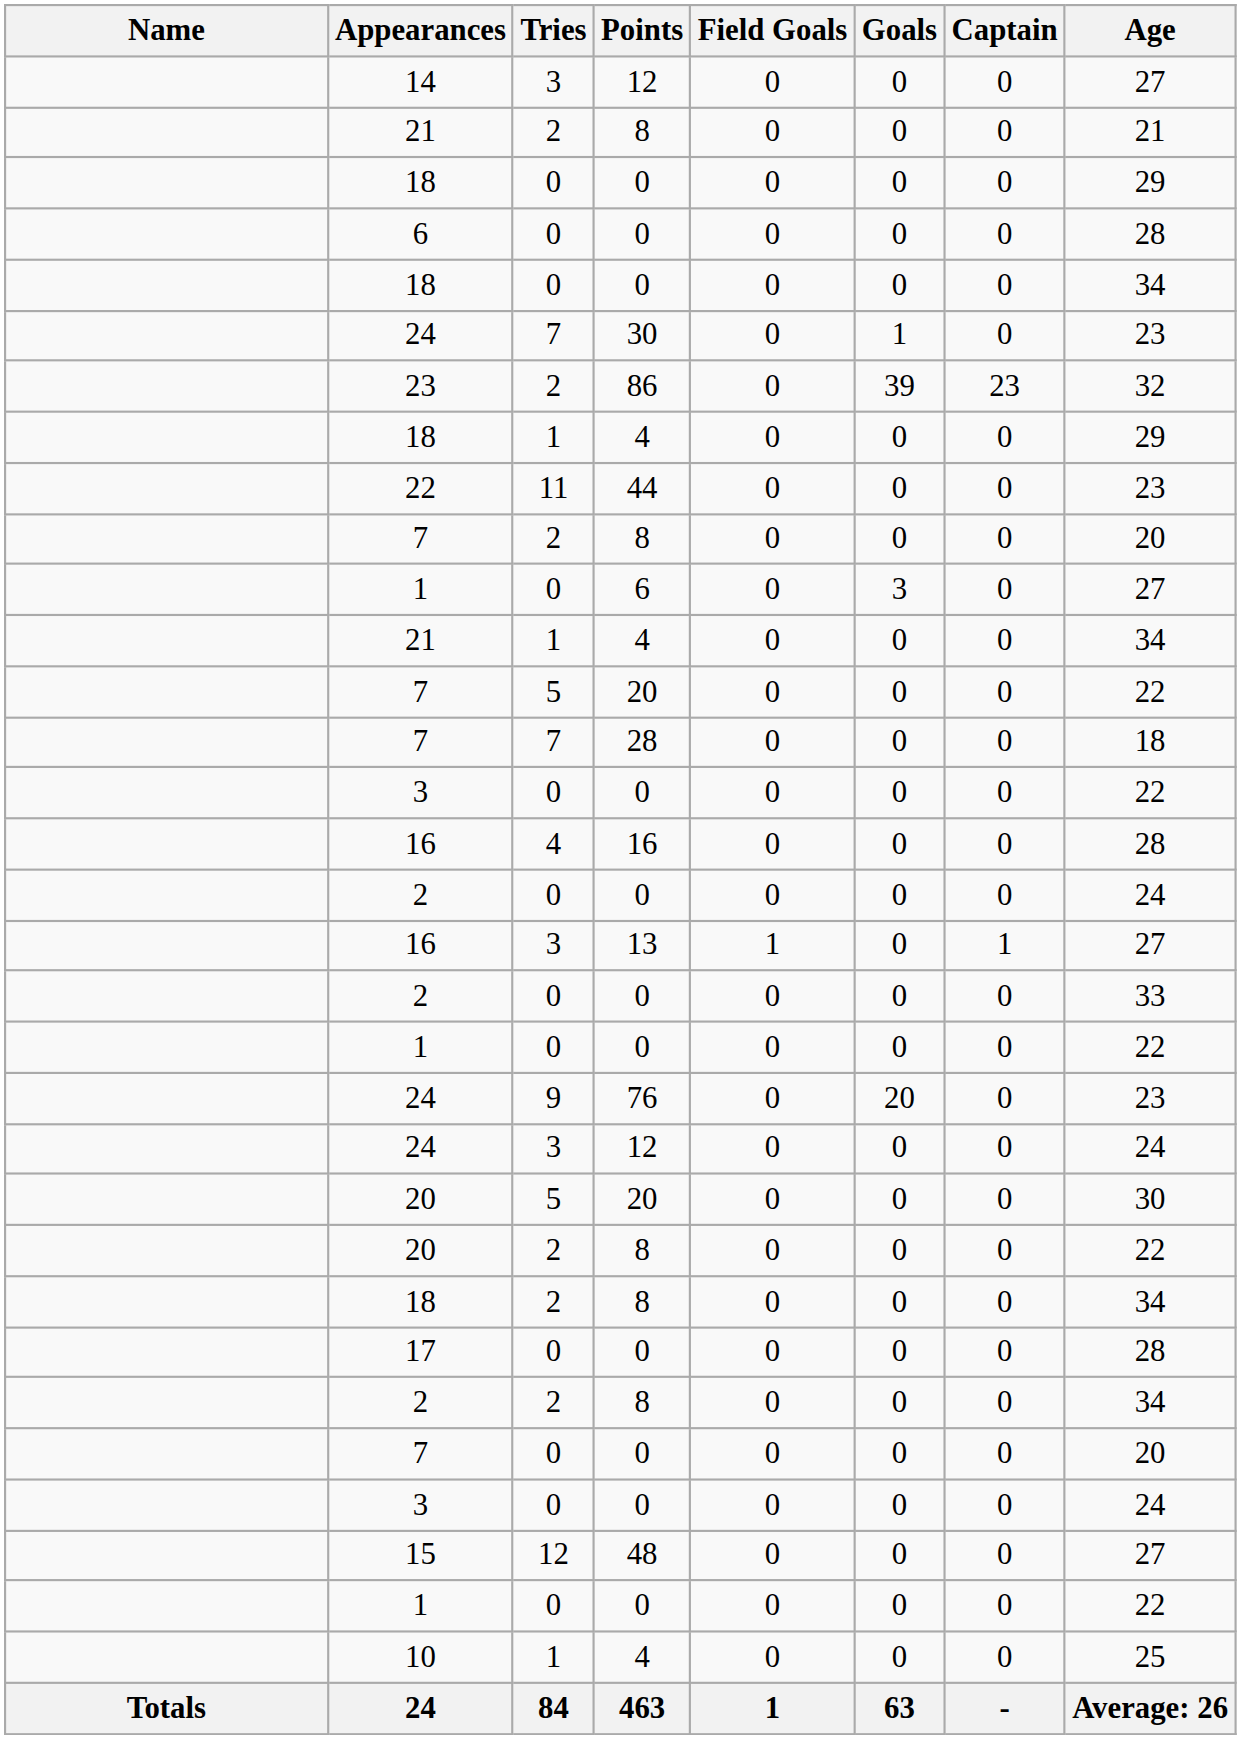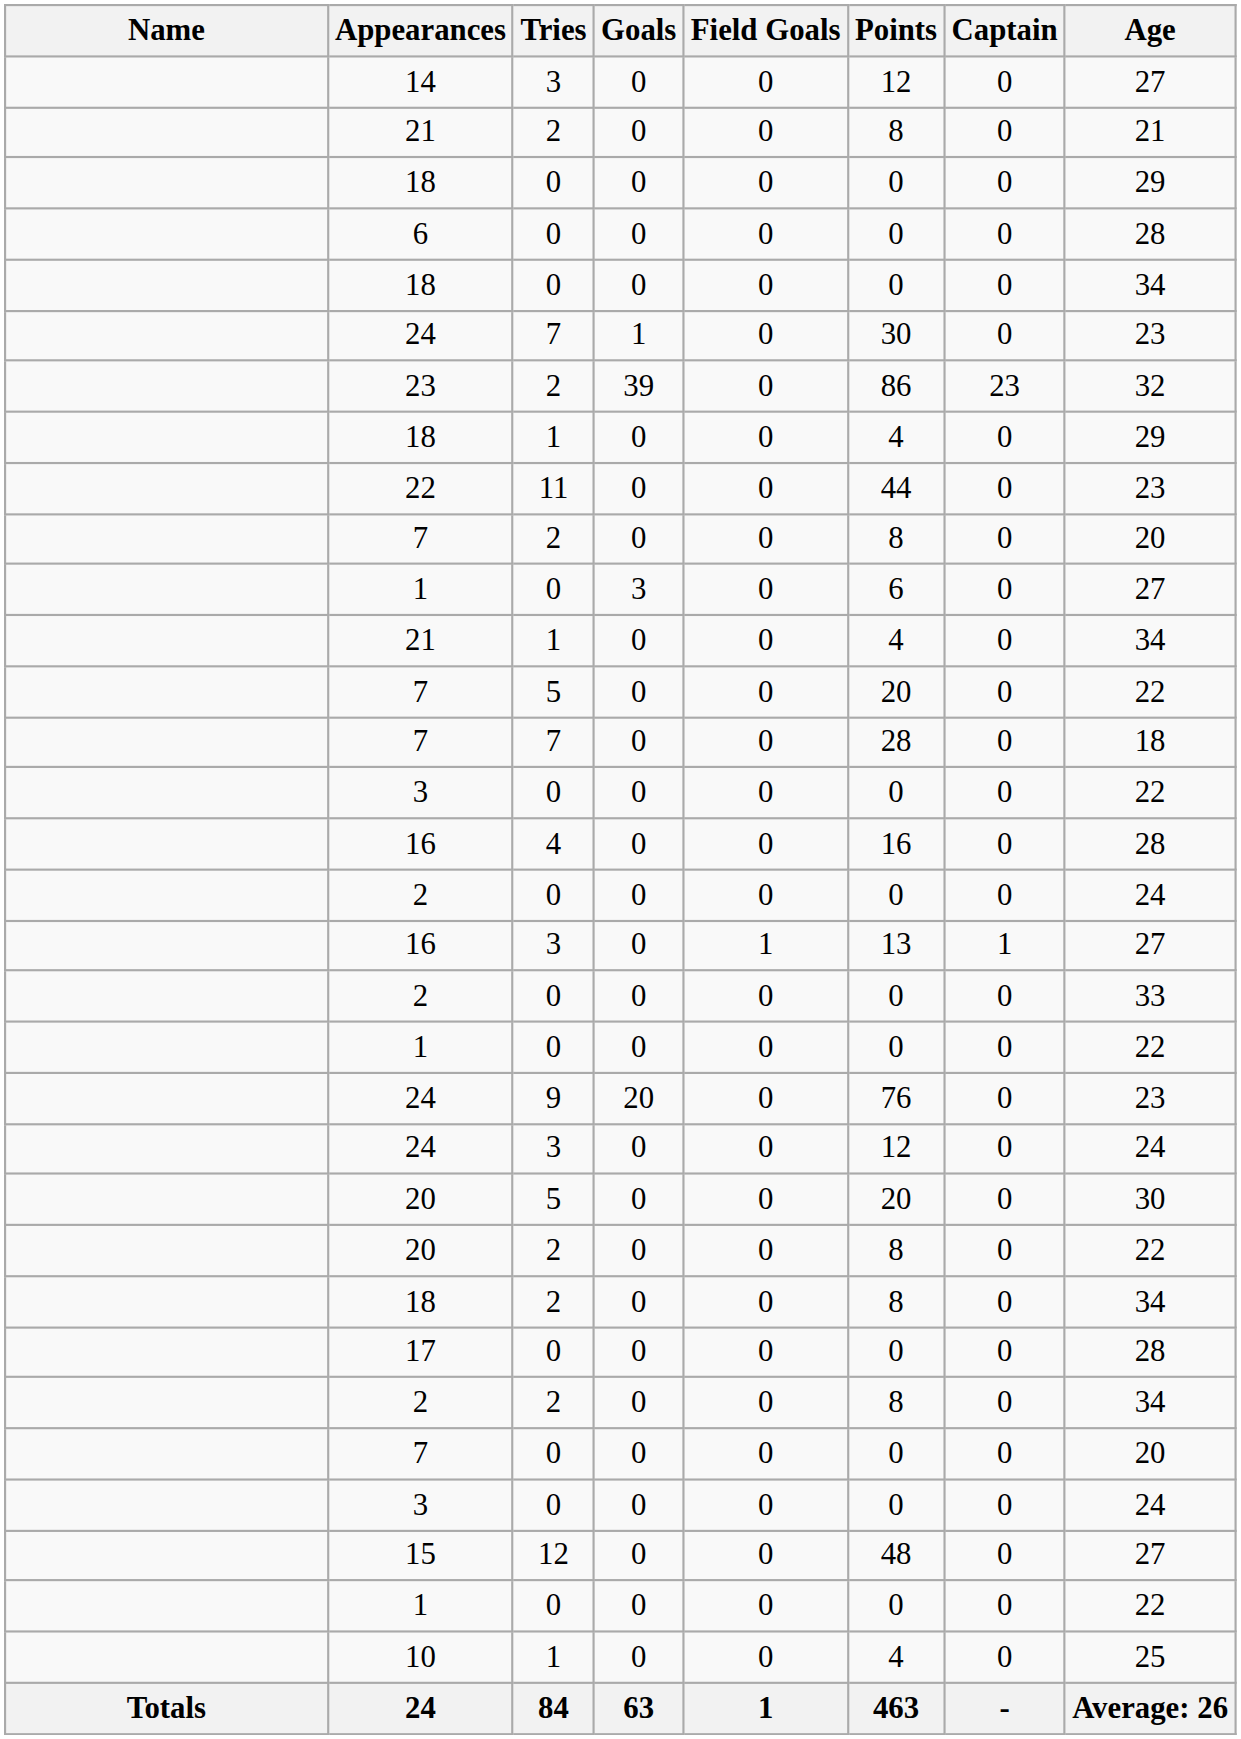columns swapped: Goals <-> Points
